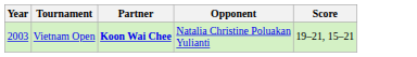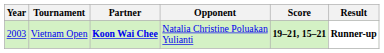+ column: Result | Runner-up
Vietnam Open | Score: normal -> bold
